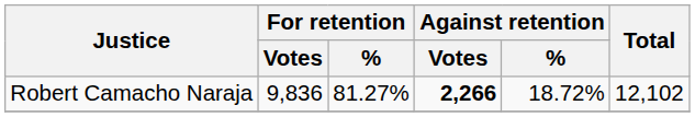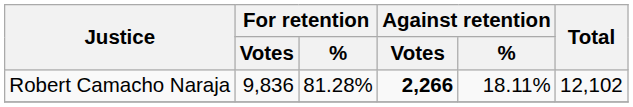Robert Camacho Naraja | For retention / %: 81.27% -> 81.28%
Robert Camacho Naraja | Against retention / %: 18.72% -> 18.11%
